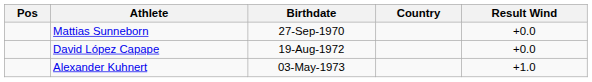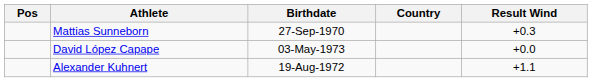Mattias Sunneborn | Result Wind: +0.0 -> +0.3
David López Capape | Birthdate: 19-Aug-1972 -> 03-May-1973
Alexander Kuhnert | Birthdate: 03-May-1973 -> 19-Aug-1972
Alexander Kuhnert | Result Wind: +1.0 -> +1.1
